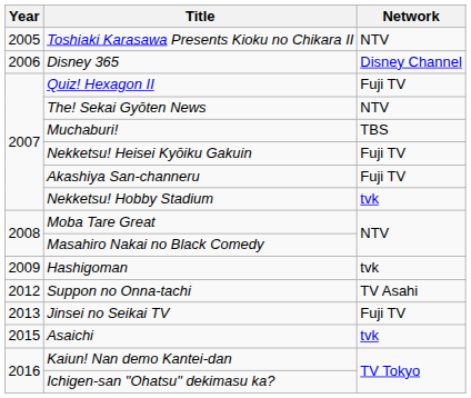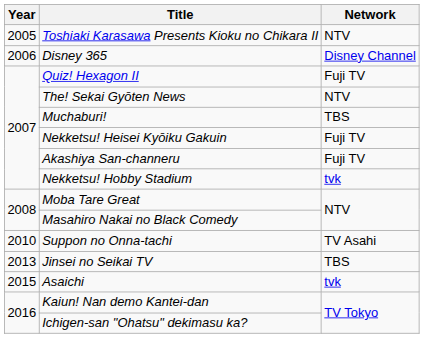- row: 2009 | Hashigoman | tvk
Suppon no Onna-tachi | Year: 2012 -> 2010
Jinsei no Seikai TV | Network: Fuji TV -> TBS
